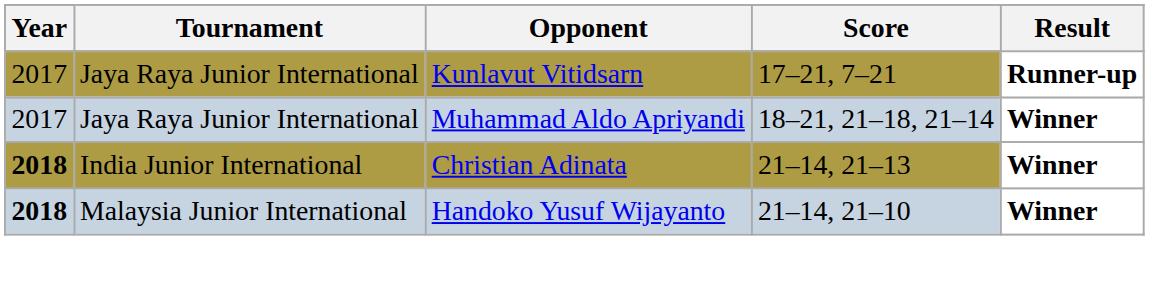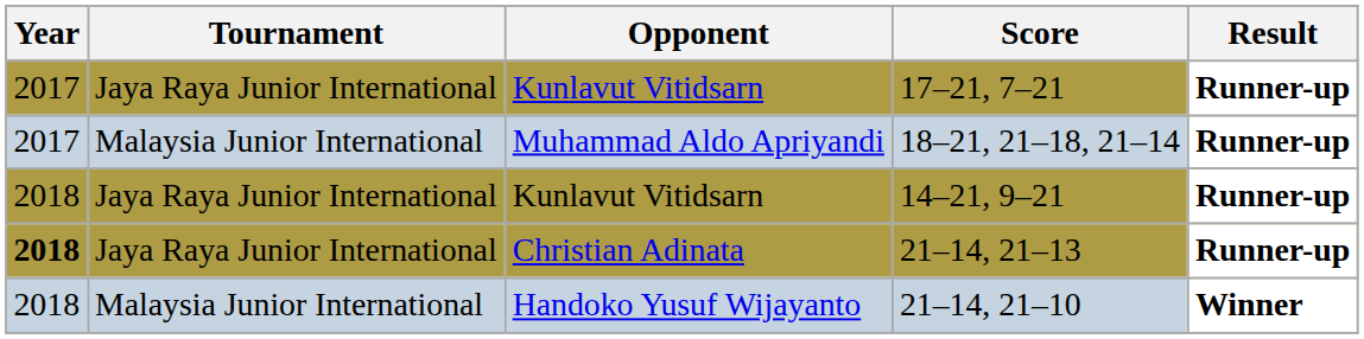18–21, 21–18, 21–14 | Tournament: Jaya Raya Junior International -> Malaysia Junior International
18–21, 21–18, 21–14 | Result: Winner -> Runner-up
+ row: 2018 | Jaya Raya Junior International | Kunlavut Vitidsarn | 14–21, 9–21 | Runner-up
21–14, 21–13 | Tournament: India Junior International -> Jaya Raya Junior International
21–14, 21–13 | Result: Winner -> Runner-up
21–14, 21–10 | Year: bold -> normal
